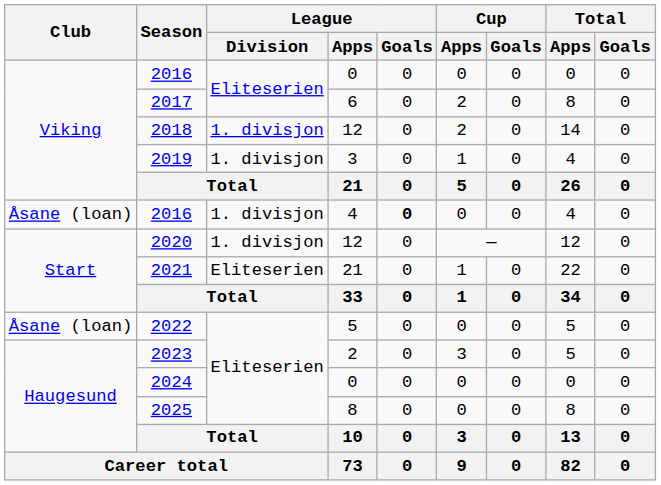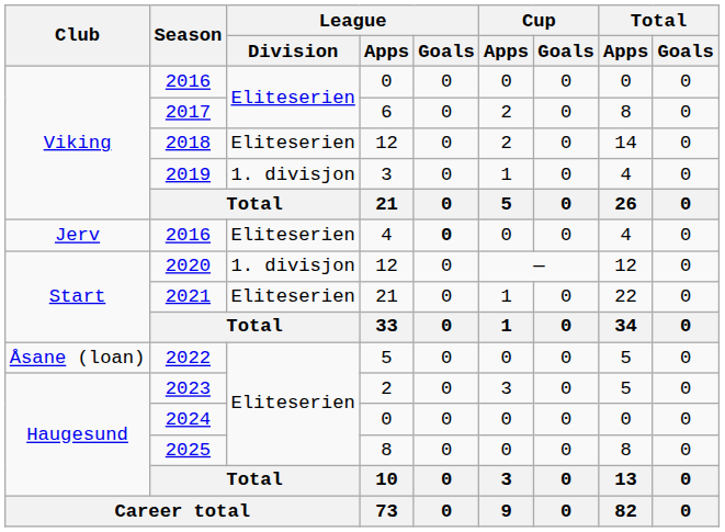2018 | League / Division: 1. divisjon -> Eliteserien
2016 / 4 | Club: Åsane (loan) -> Jerv
2016 / 4 | League / Division: 1. divisjon -> Eliteserien
